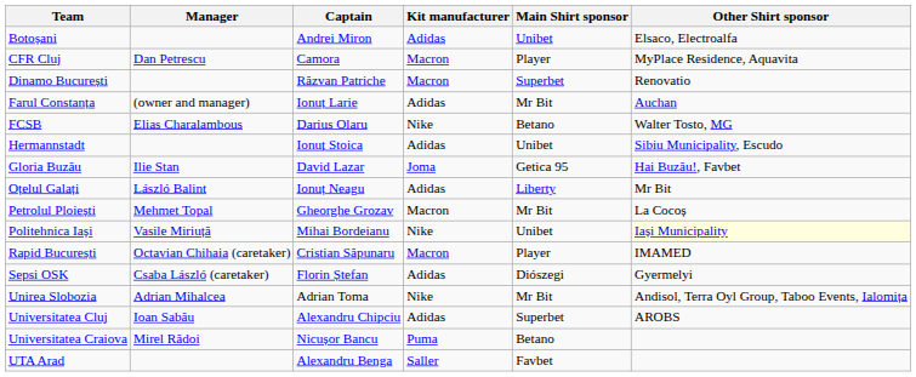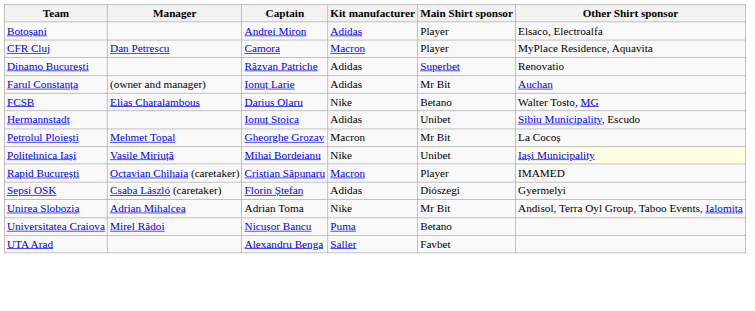Botoșani | Main Shirt sponsor: Unibet -> Player
Dinamo București | Kit manufacturer: Macron -> Adidas
- row: Gloria Buzău | Ilie Stan | David Lazar | Joma | Getica 95 | Hai Buzău!, Favbet
- row: Oțelul Galați | László Balint | Ionuț Neagu | Adidas | Liberty | Mr Bit
- row: Universitatea Cluj | Ioan Sabău | Alexandru Chipciu | Adidas | Superbet | AROBS
